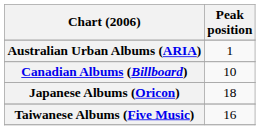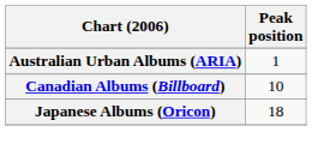- row: Taiwanese Albums (Five Music) | 16
